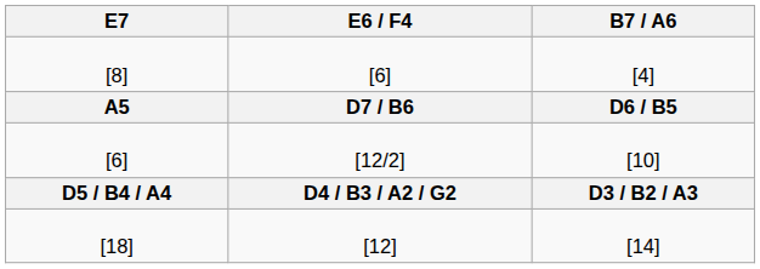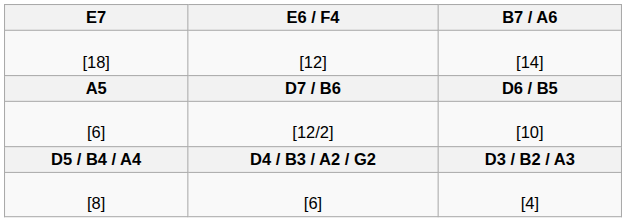rows swapped: [18] <-> [8]
